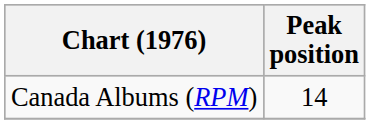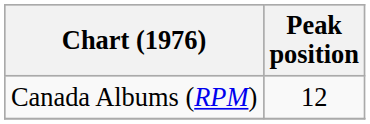Canada Albums (RPM) | Peak position: 14 -> 12
